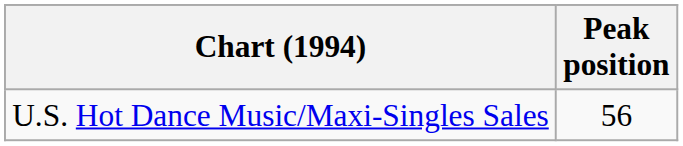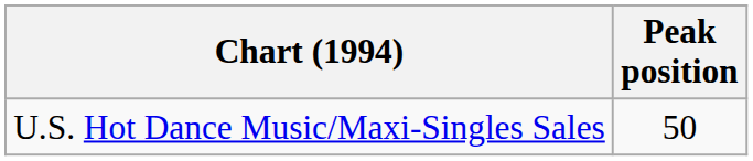U.S. Hot Dance Music/Maxi-Singles Sales | Peak position: 56 -> 50
